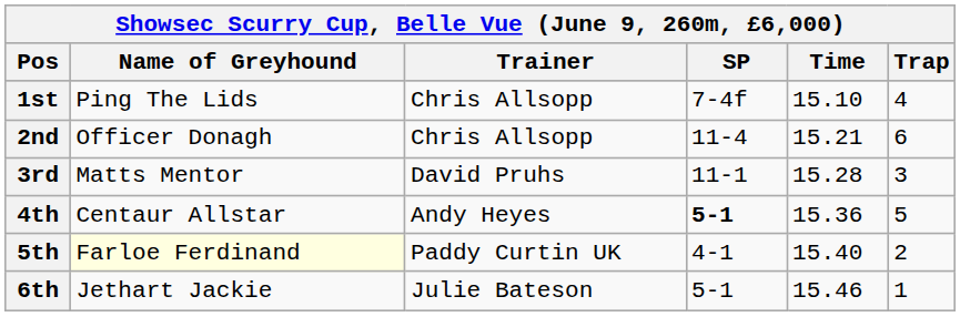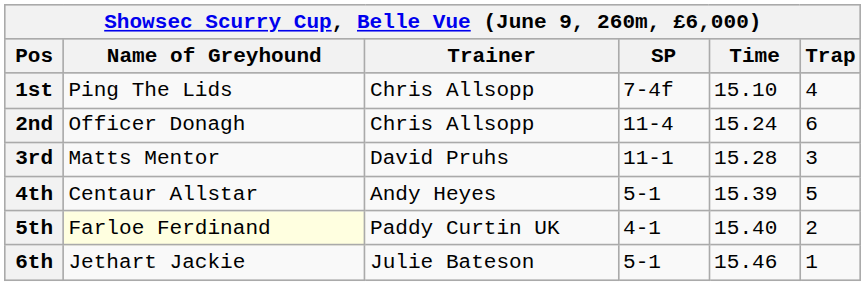2nd | Time: 15.21 -> 15.24
4th | SP: bold -> normal
4th | Time: 15.36 -> 15.39
